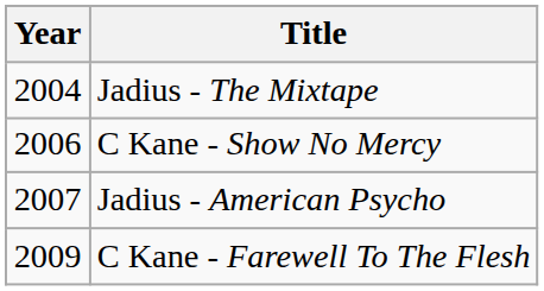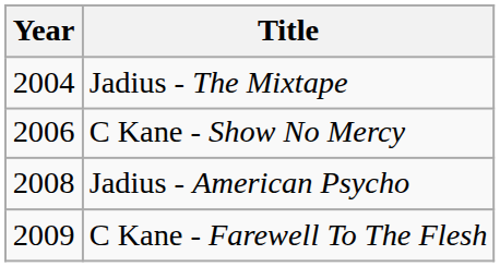Jadius - American Psycho | Year: 2007 -> 2008
